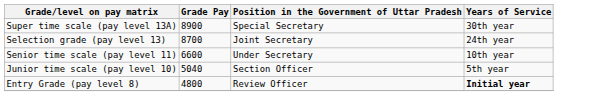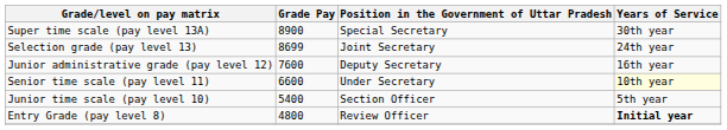Selection grade (pay level 13) | Grade Pay: 8700 -> 8699
+ row: Junior administrative grade (pay level 12) | 7600 | Deputy Secretary | 16th year
Senior time scale (pay level 11) | Years of Service: no background -> lightyellow background
Junior time scale (pay level 10) | Grade Pay: 5040 -> 5400
